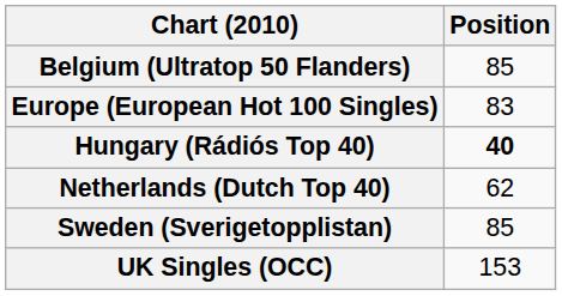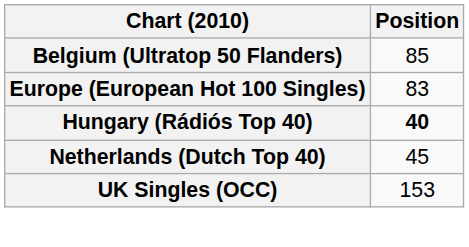Netherlands (Dutch Top 40) | Position: 62 -> 45
- row: Sweden (Sverigetopplistan) | 85
